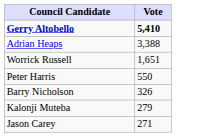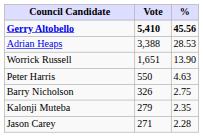+ column: % | 45.56 | 28.53 | 13.90 | 4.63 | 2.75 | 2.35 | 2.28
